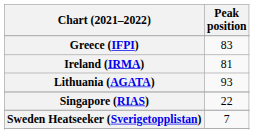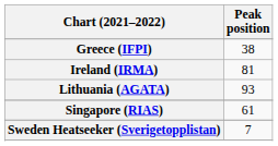Greece (IFPI) | Peak position: 83 -> 38
Singapore (RIAS) | Peak position: 22 -> 61
